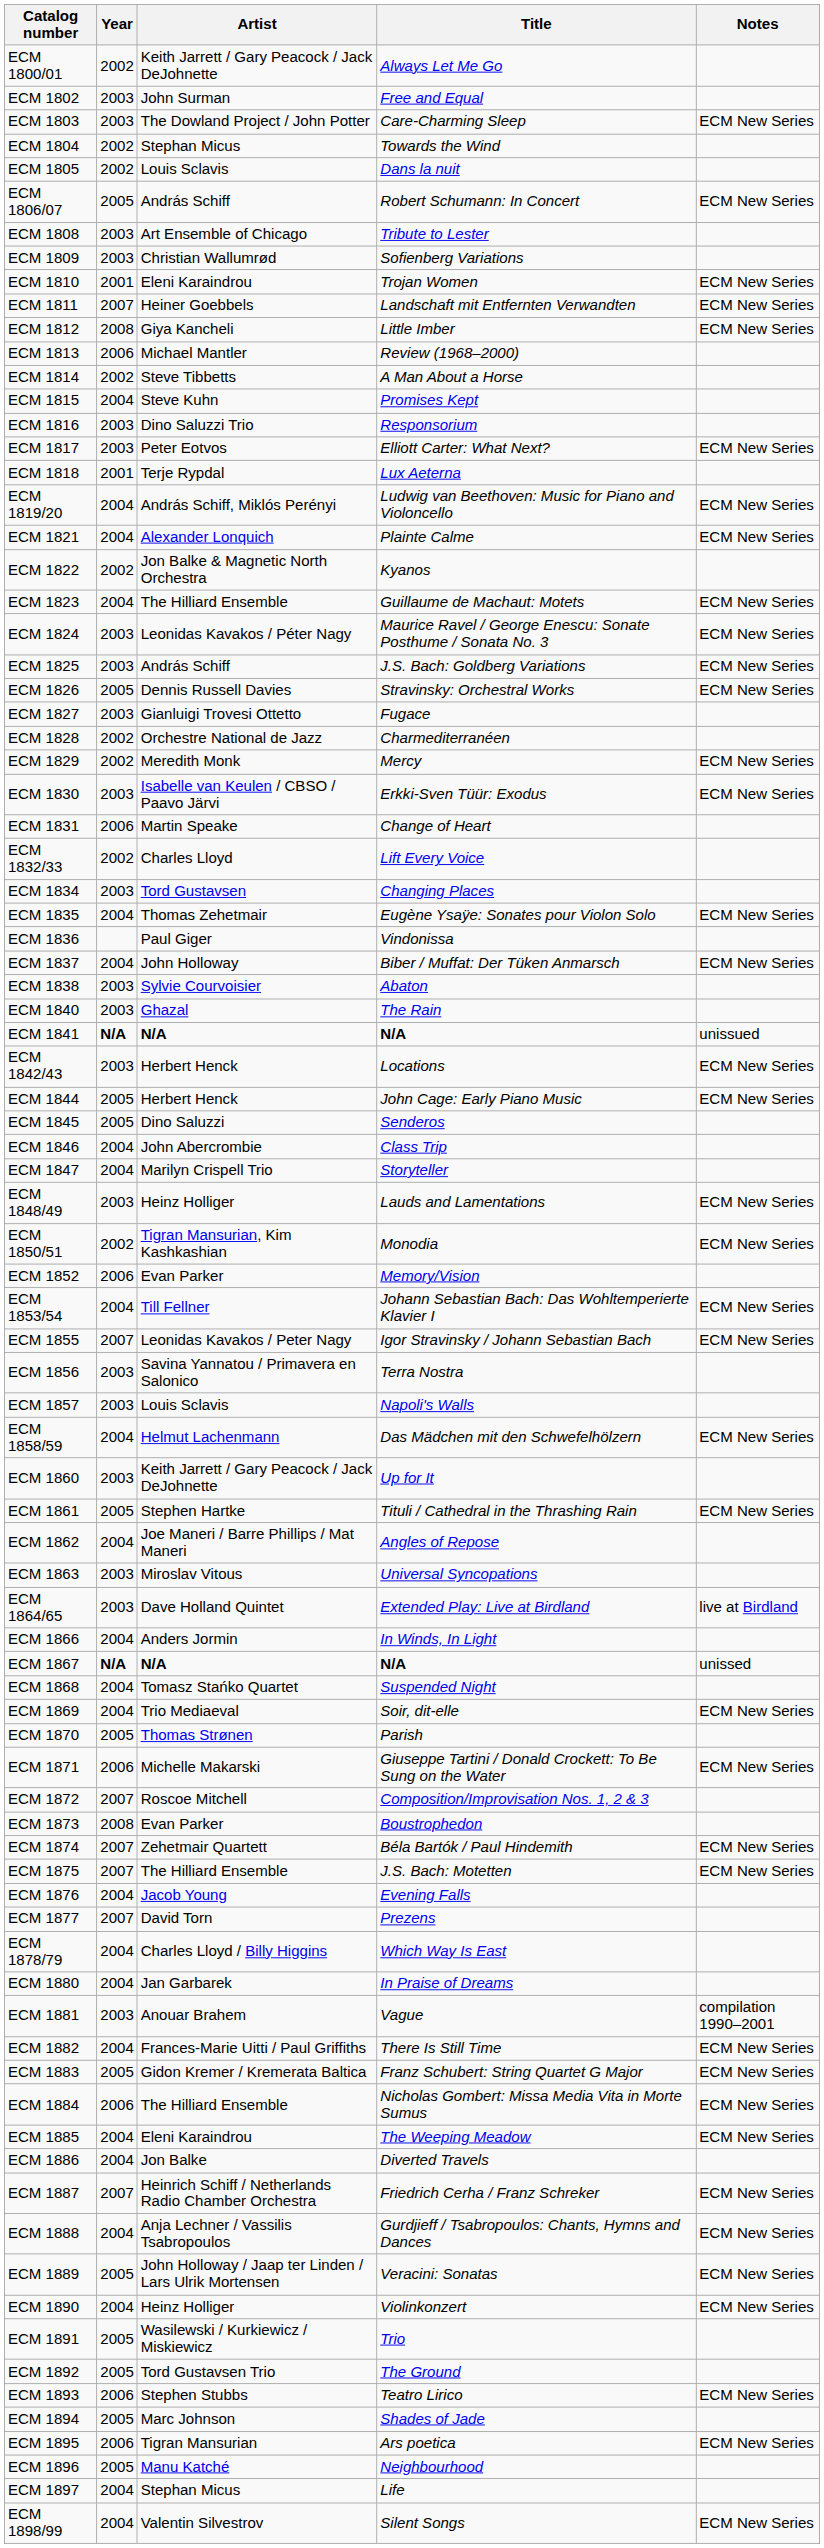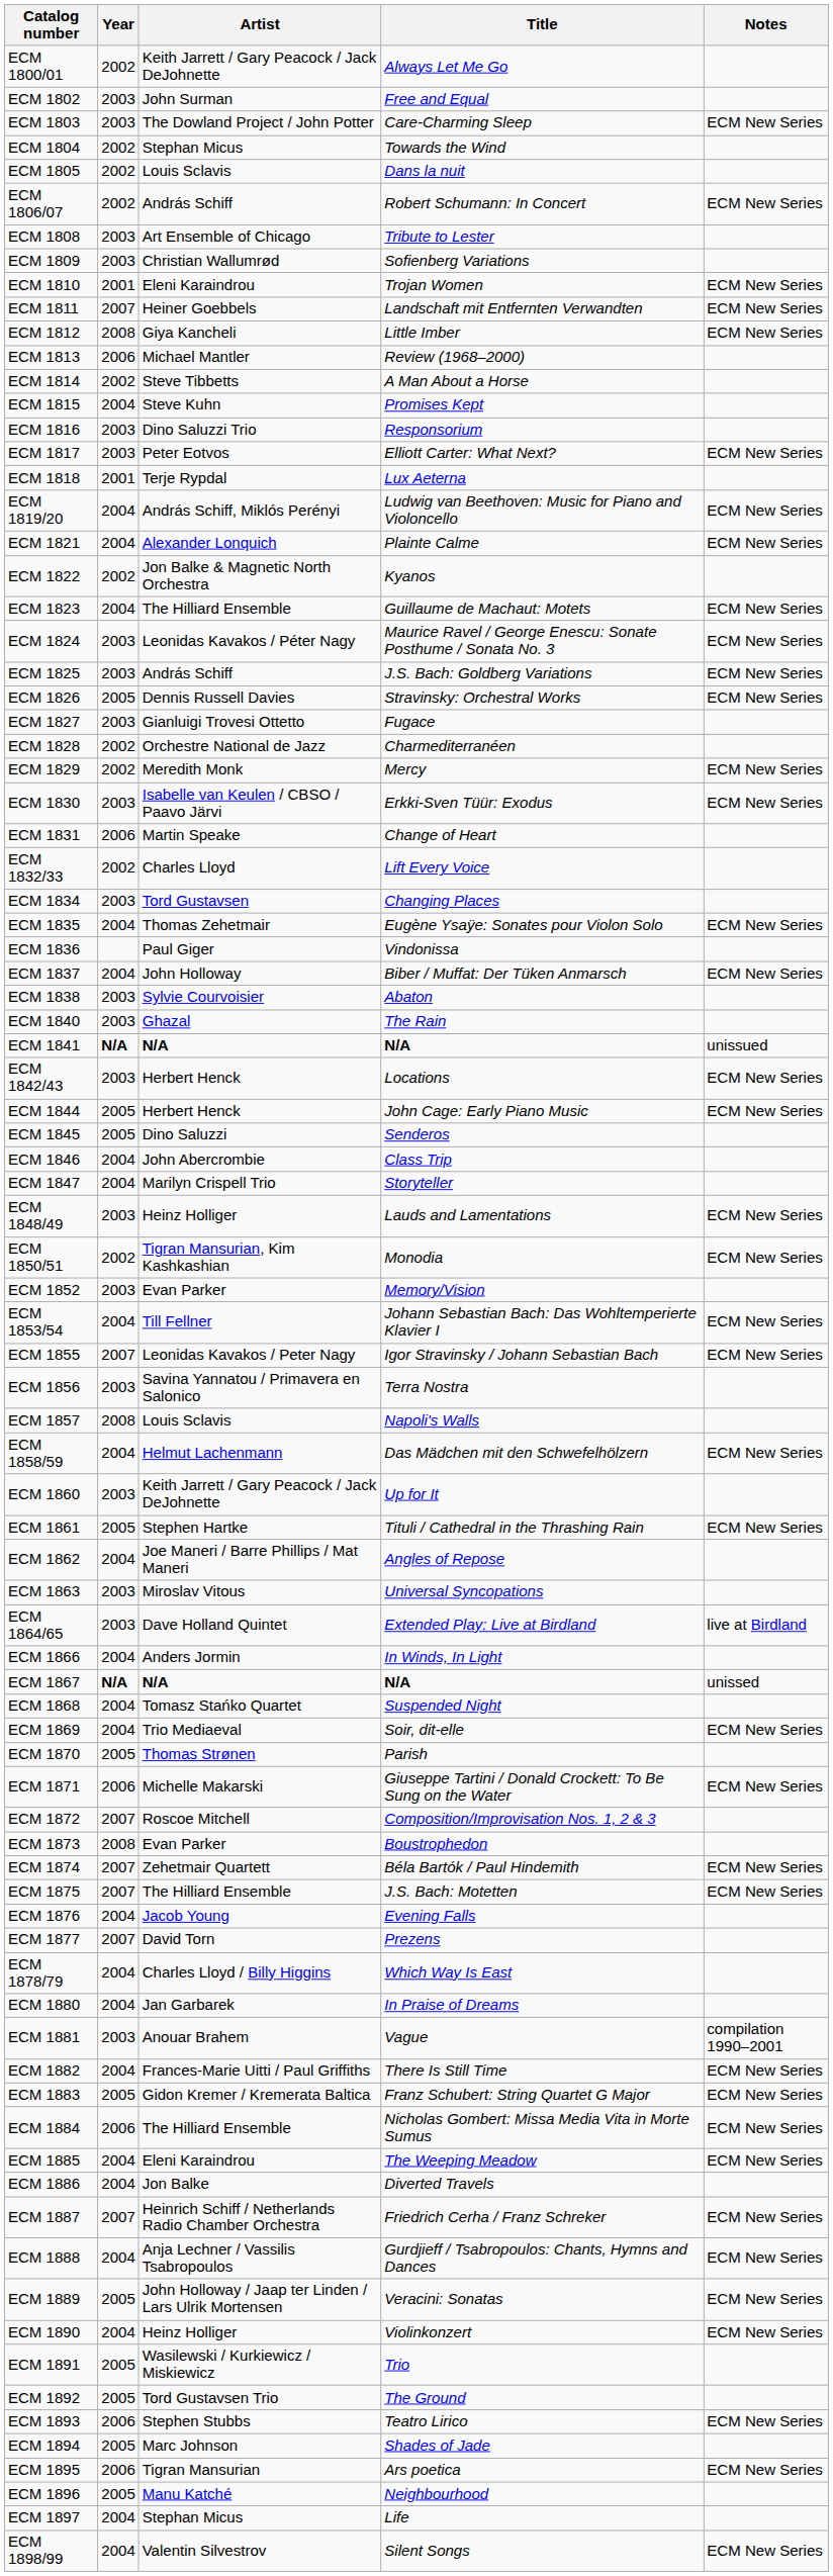ECM 1806/07 | Year: 2005 -> 2002
ECM 1852 | Year: 2006 -> 2003
ECM 1857 | Year: 2003 -> 2008
